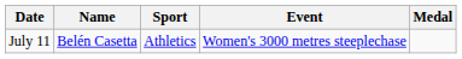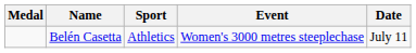columns swapped: Medal <-> Date
